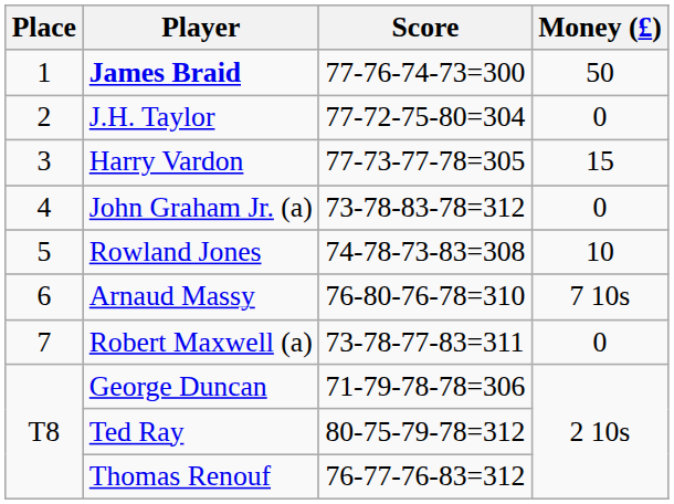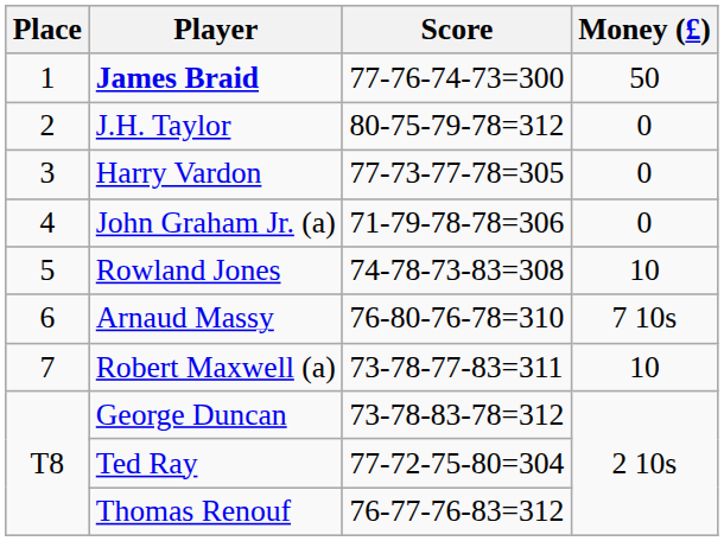J.H. Taylor | Score: 77-72-75-80=304 -> 80-75-79-78=312
Harry Vardon | Money (£): 15 -> 0
John Graham Jr. (a) | Score: 73-78-83-78=312 -> 71-79-78-78=306
Robert Maxwell (a) | Money (£): 0 -> 10
George Duncan | Score: 71-79-78-78=306 -> 73-78-83-78=312
Ted Ray | Score: 80-75-79-78=312 -> 77-72-75-80=304
